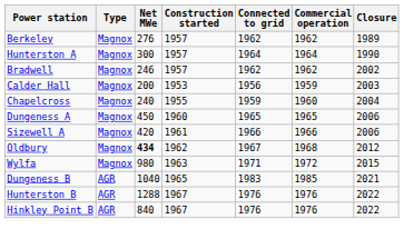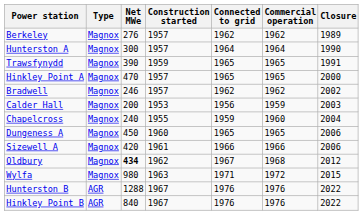+ row: Trawsfynydd | Magnox | 390 | 1959 | 1965 | 1965 | 1991
+ row: Hinkley Point A | Magnox | 470 | 1957 | 1965 | 1965 | 2000
- row: Dungeness B | AGR | 1040 | 1965 | 1983 | 1985 | 2021
